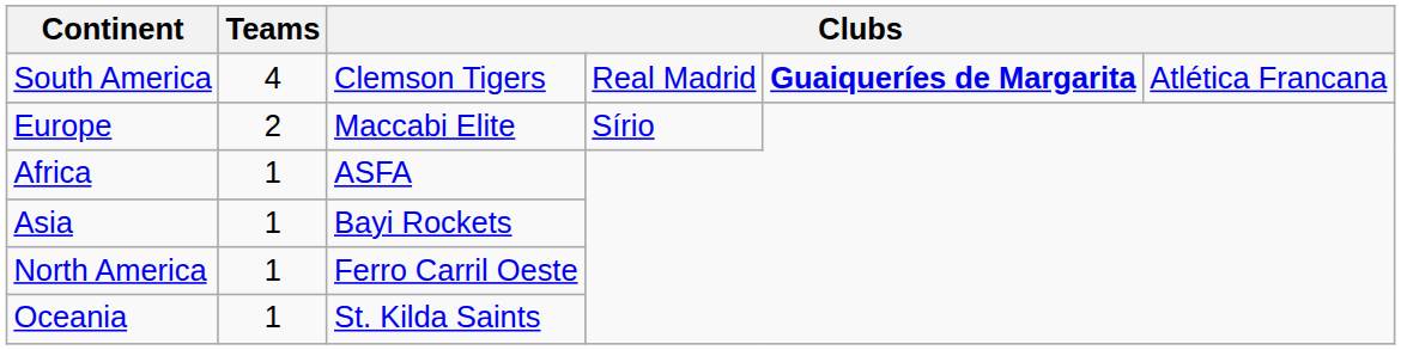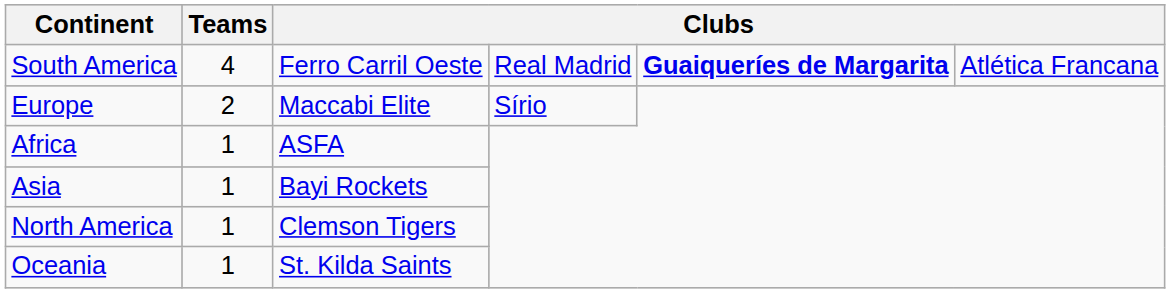South America | column 3: Clemson Tigers -> Ferro Carril Oeste
North America | column 3: Ferro Carril Oeste -> Clemson Tigers
